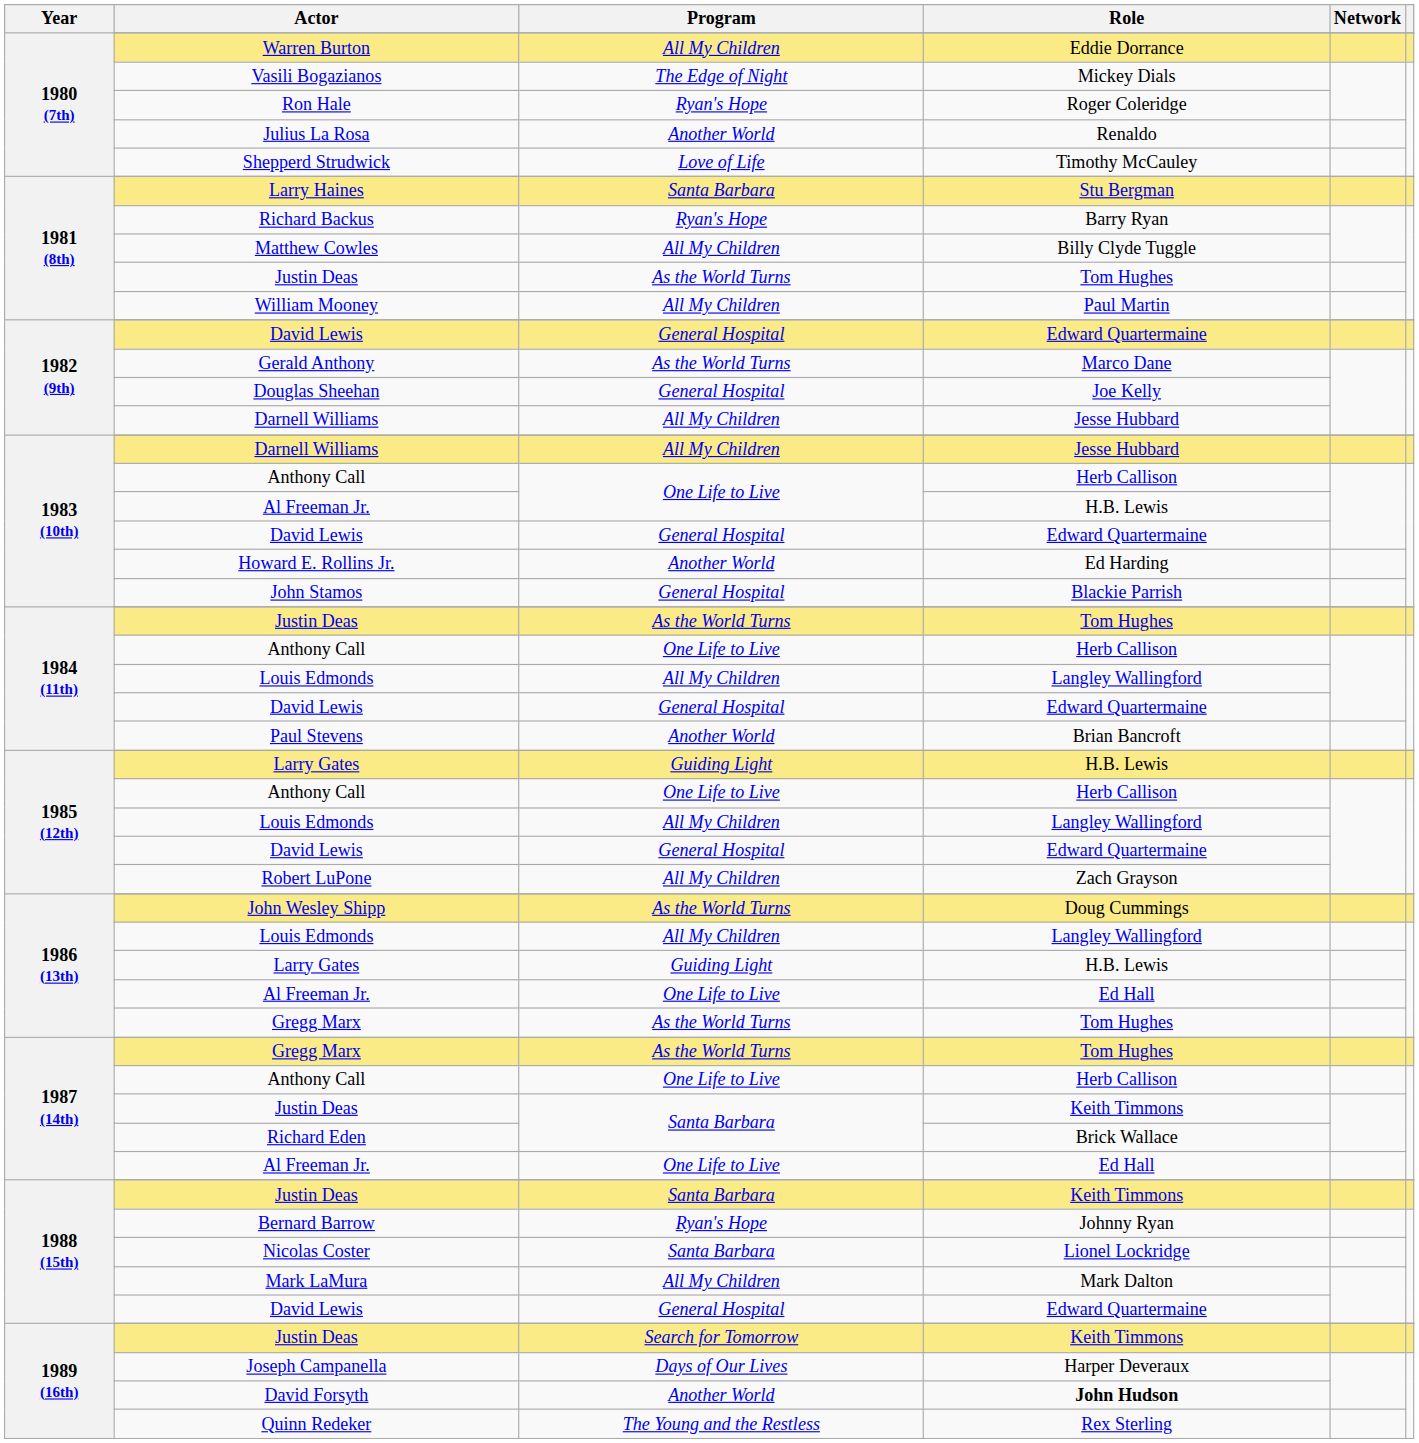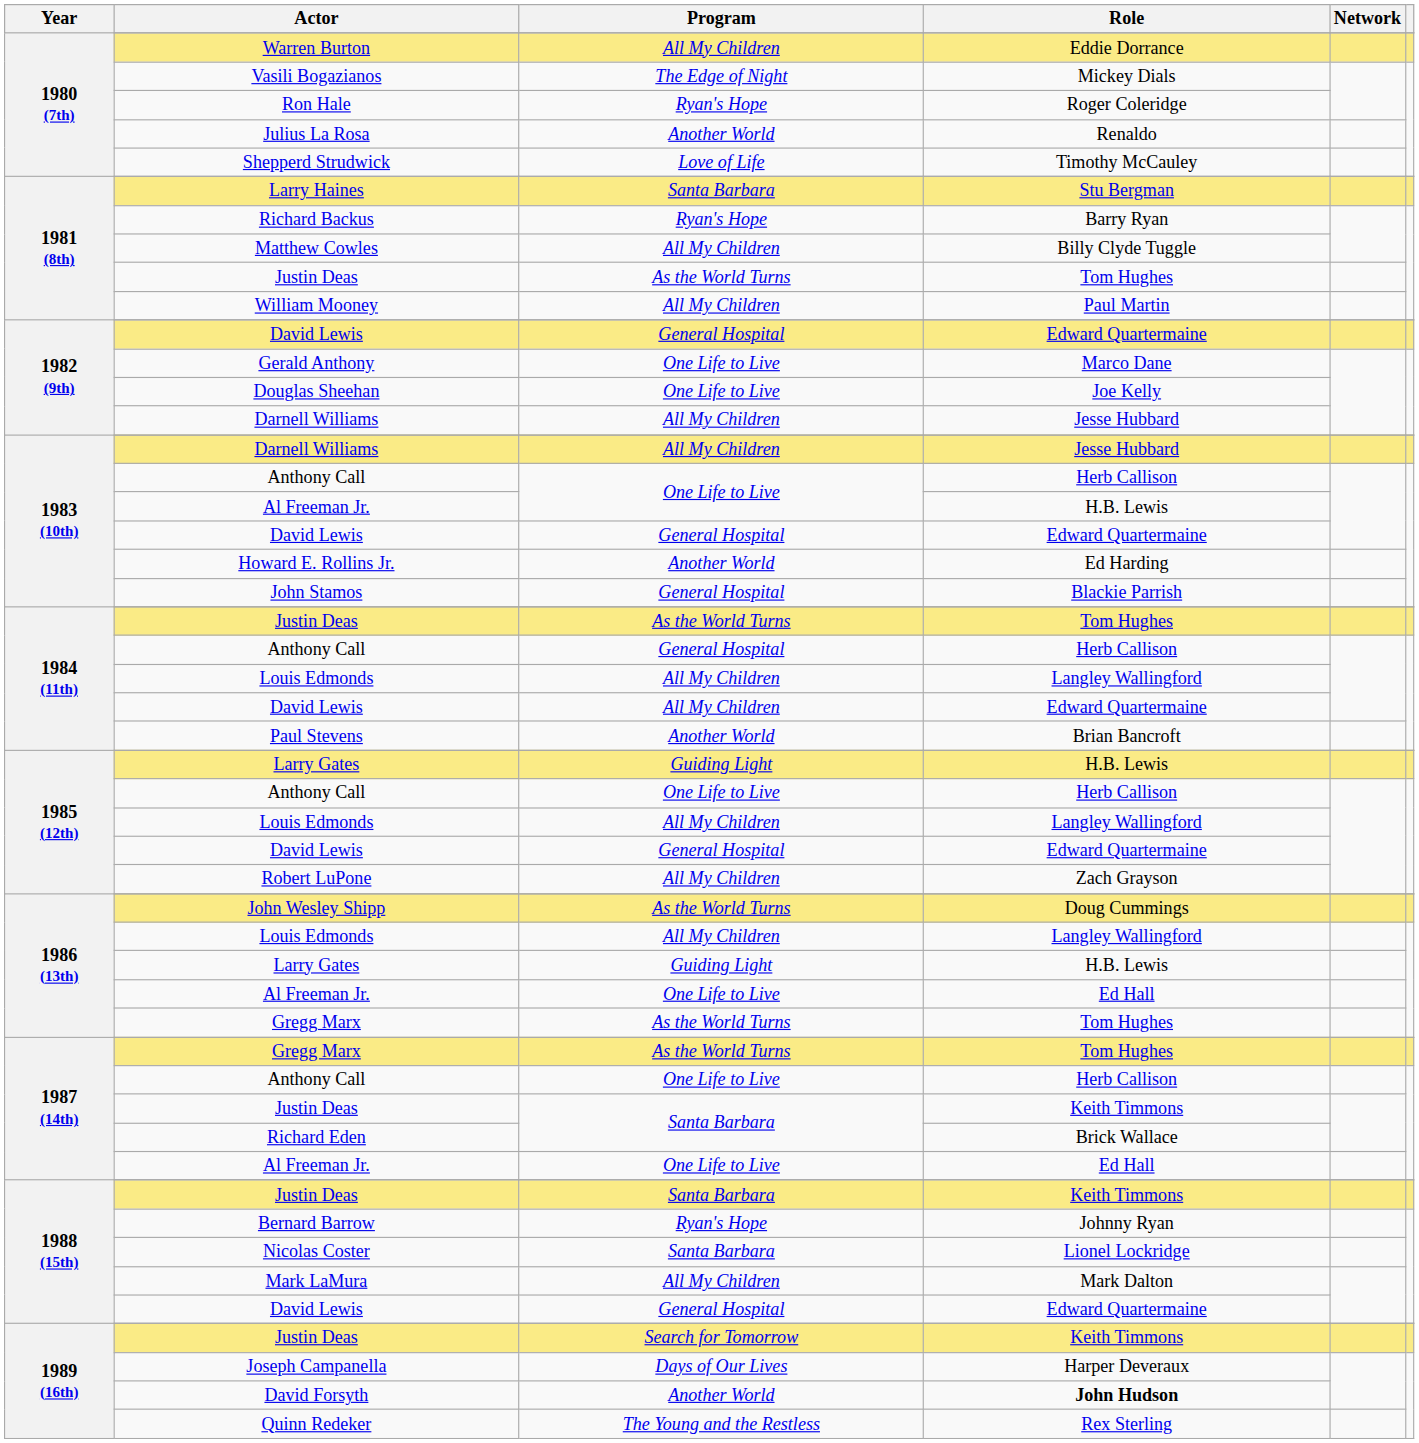Gerald Anthony | Program: As the World Turns -> One Life to Live
Douglas Sheehan | Program: General Hospital -> One Life to Live
1984 (11th) / Anthony Call | Program: One Life to Live -> General Hospital
1984 (11th) / David Lewis | Program: General Hospital -> All My Children
